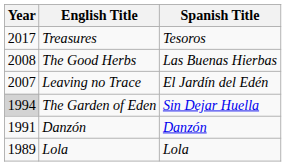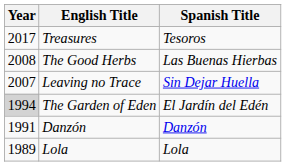Leaving no Trace | Spanish Title: El Jardín del Edén -> Sin Dejar Huella
The Garden of Eden | Spanish Title: Sin Dejar Huella -> El Jardín del Edén
